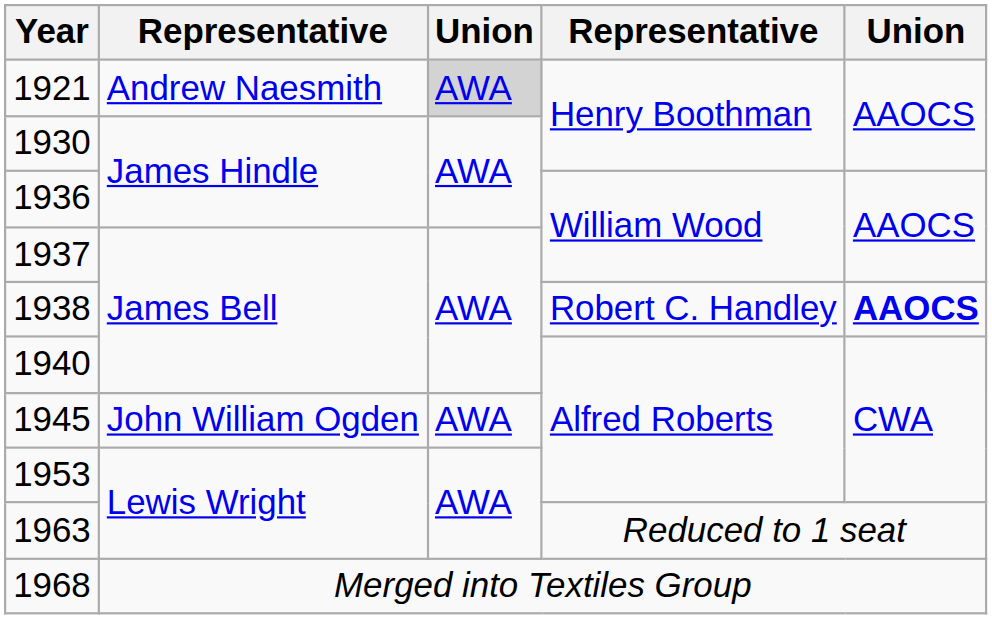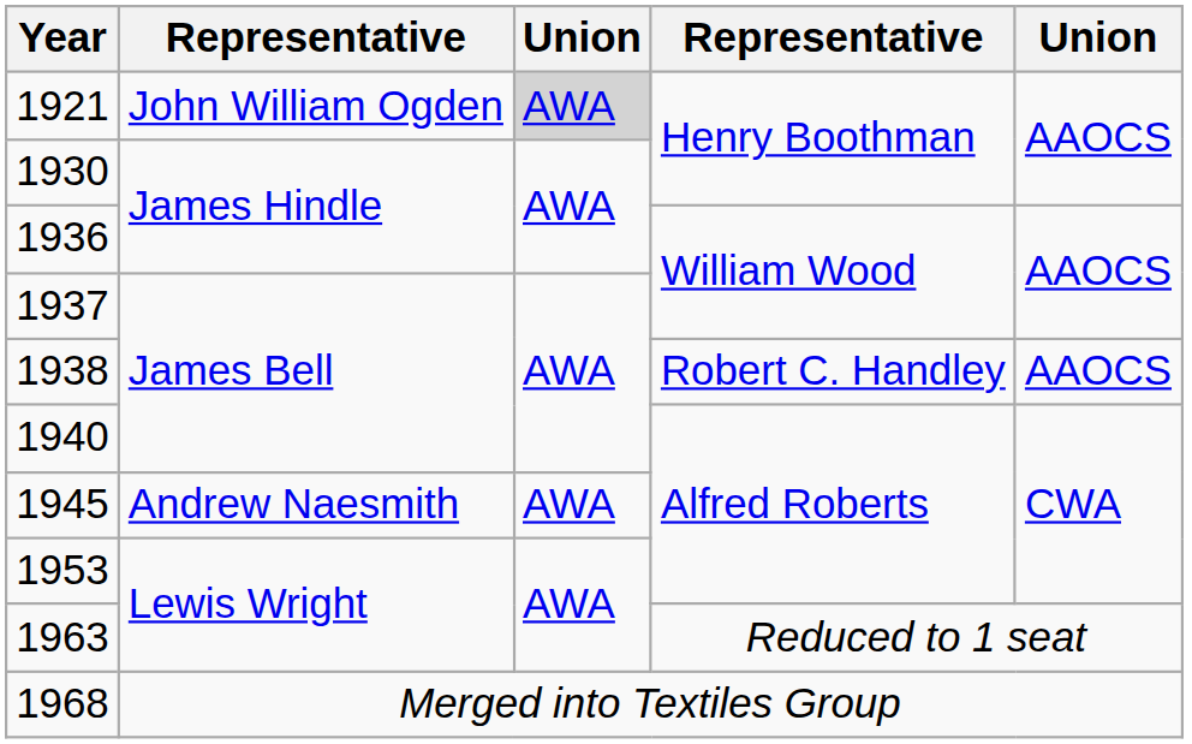1921 | column 2: Andrew Naesmith -> John William Ogden
1938 | column 5: bold -> normal
1945 | column 2: John William Ogden -> Andrew Naesmith
